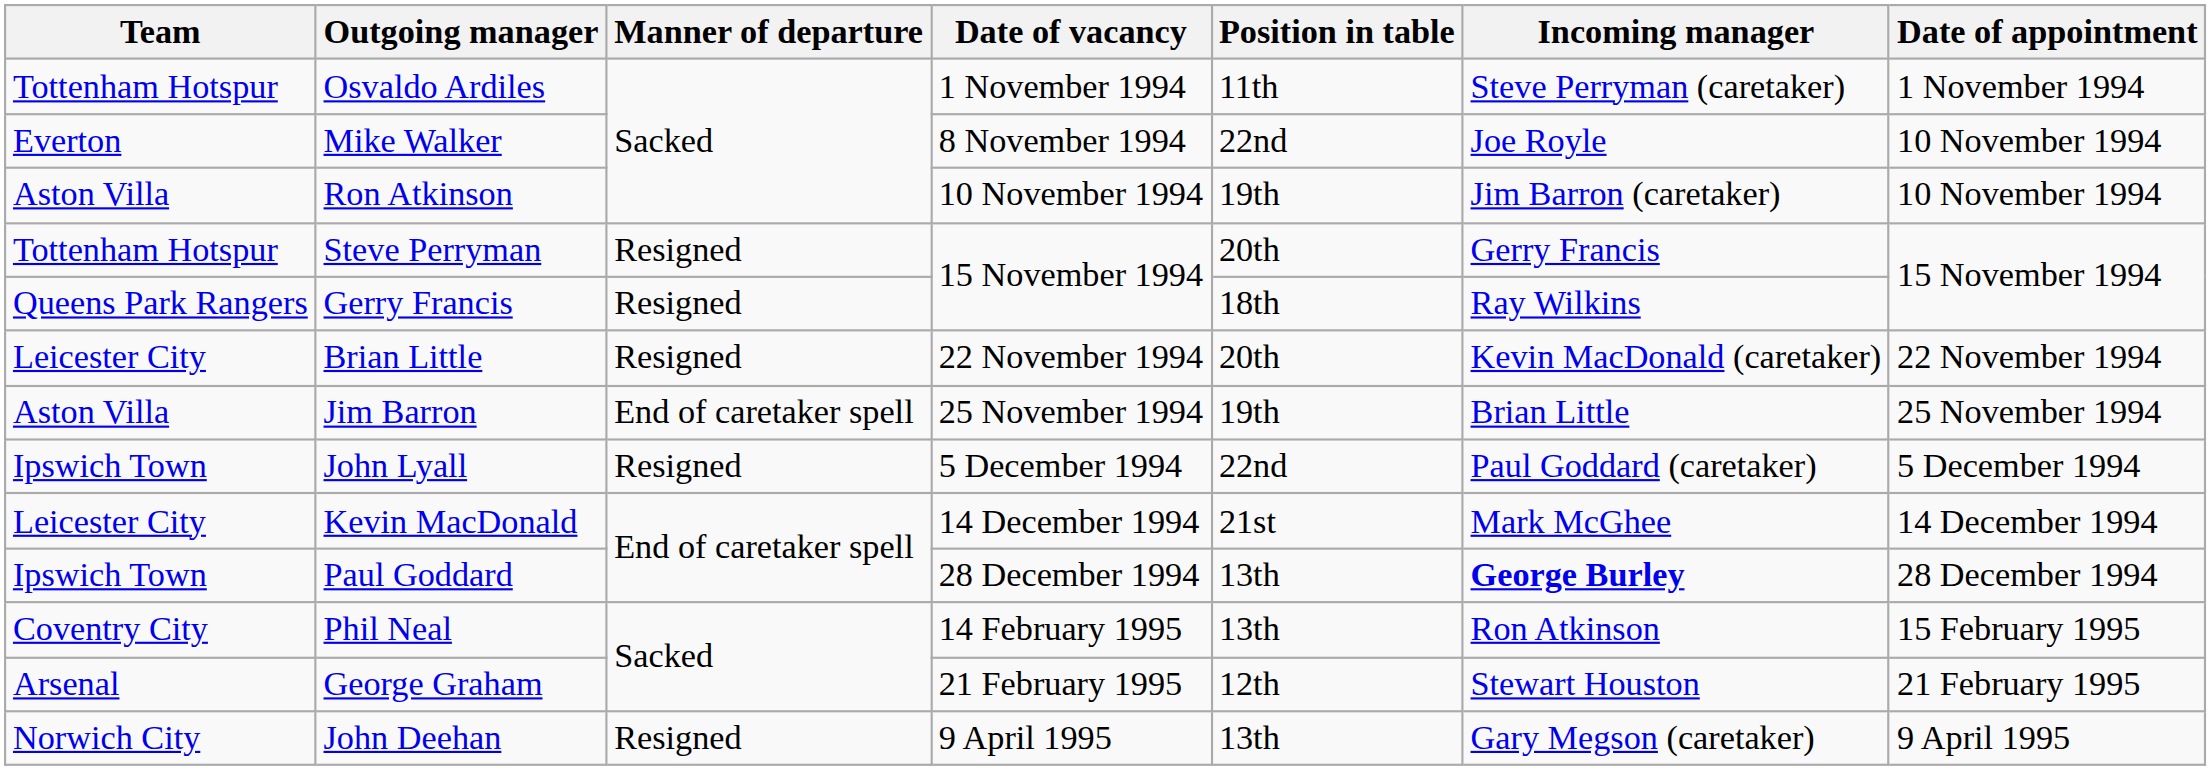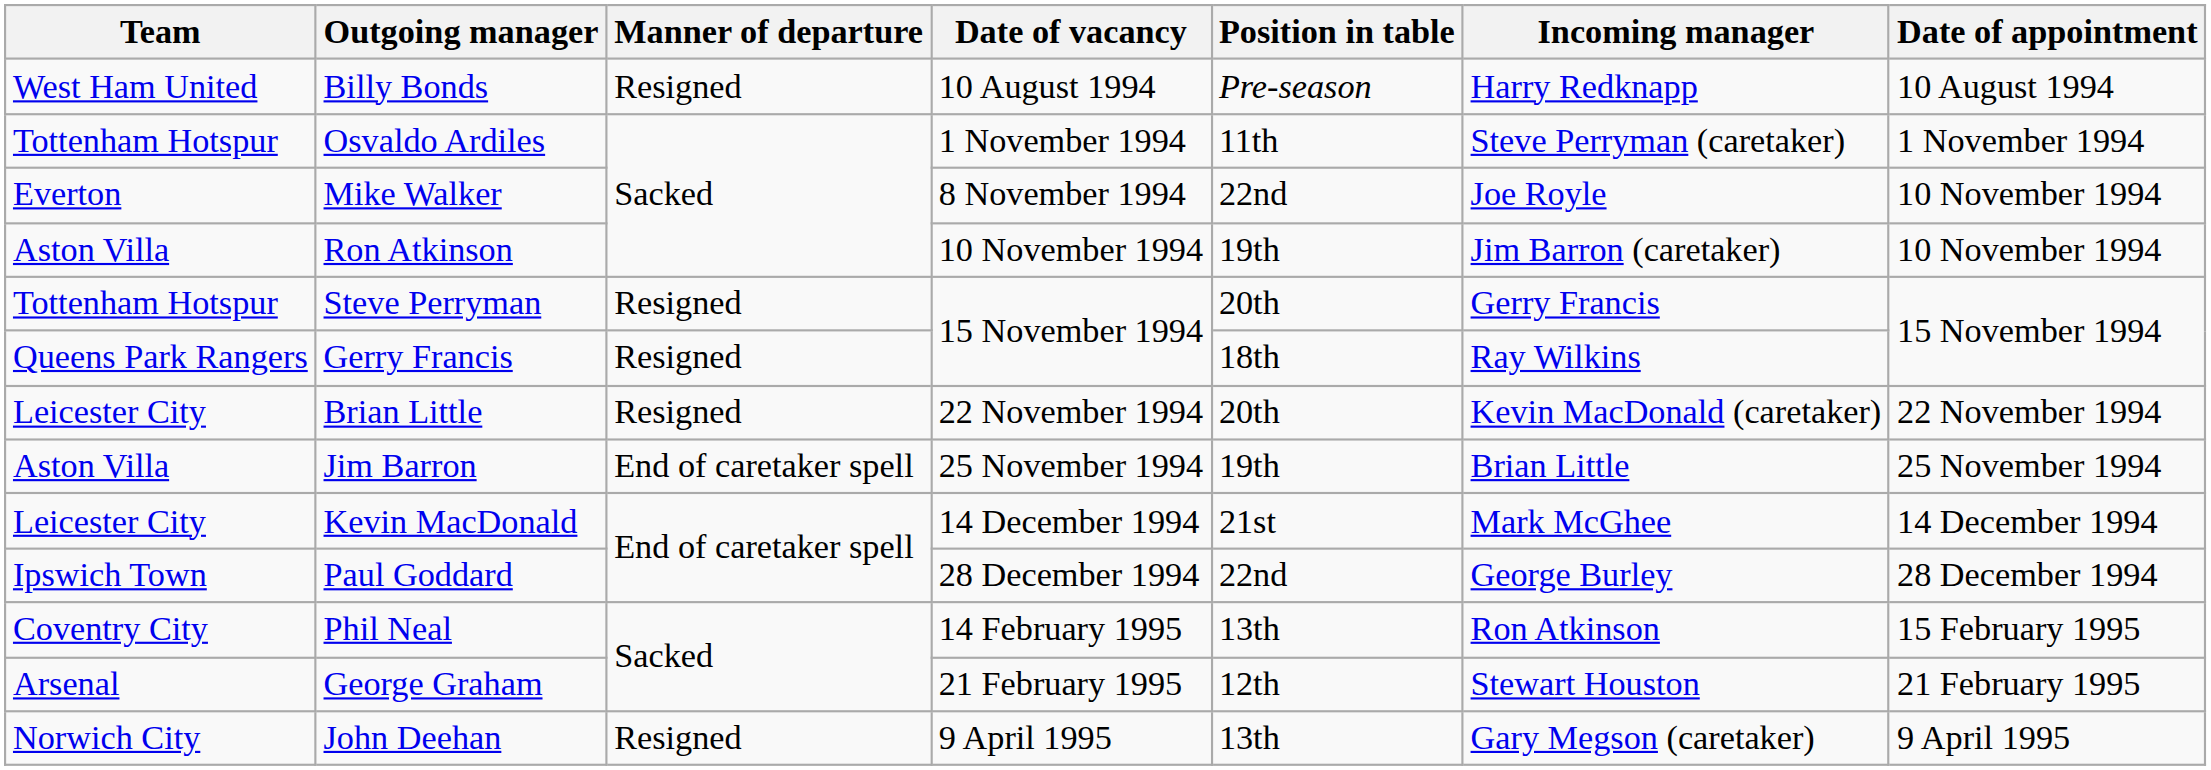+ row: West Ham United | Billy Bonds | Resigned | 10 August 1994 | Pre-season | Harry Redknapp | 10 August 1994
- row: Ipswich Town | John Lyall | Resigned | 5 December 1994 | 22nd | Paul Goddard (caretaker) | 5 December 1994
Paul Goddard | Position in table: 13th -> 22nd
Paul Goddard | Incoming manager: bold -> normal
